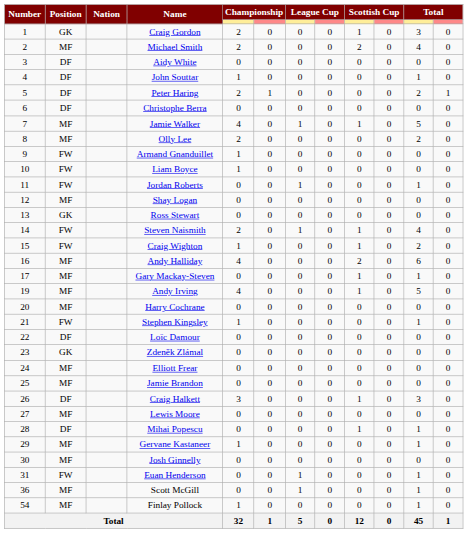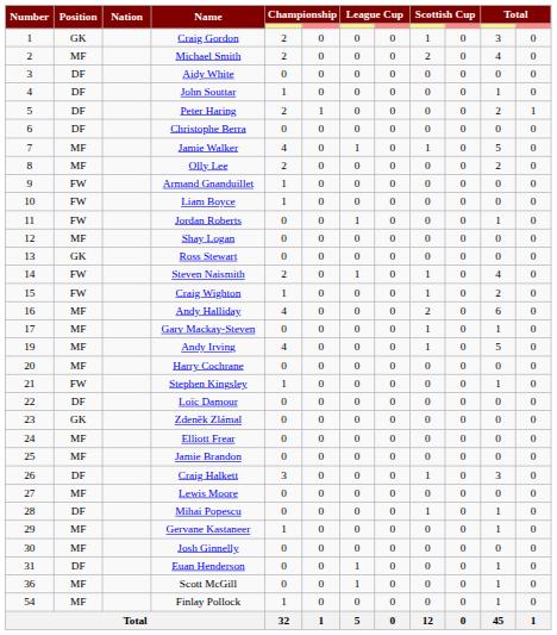Euan Henderson | Position: FW -> DF
